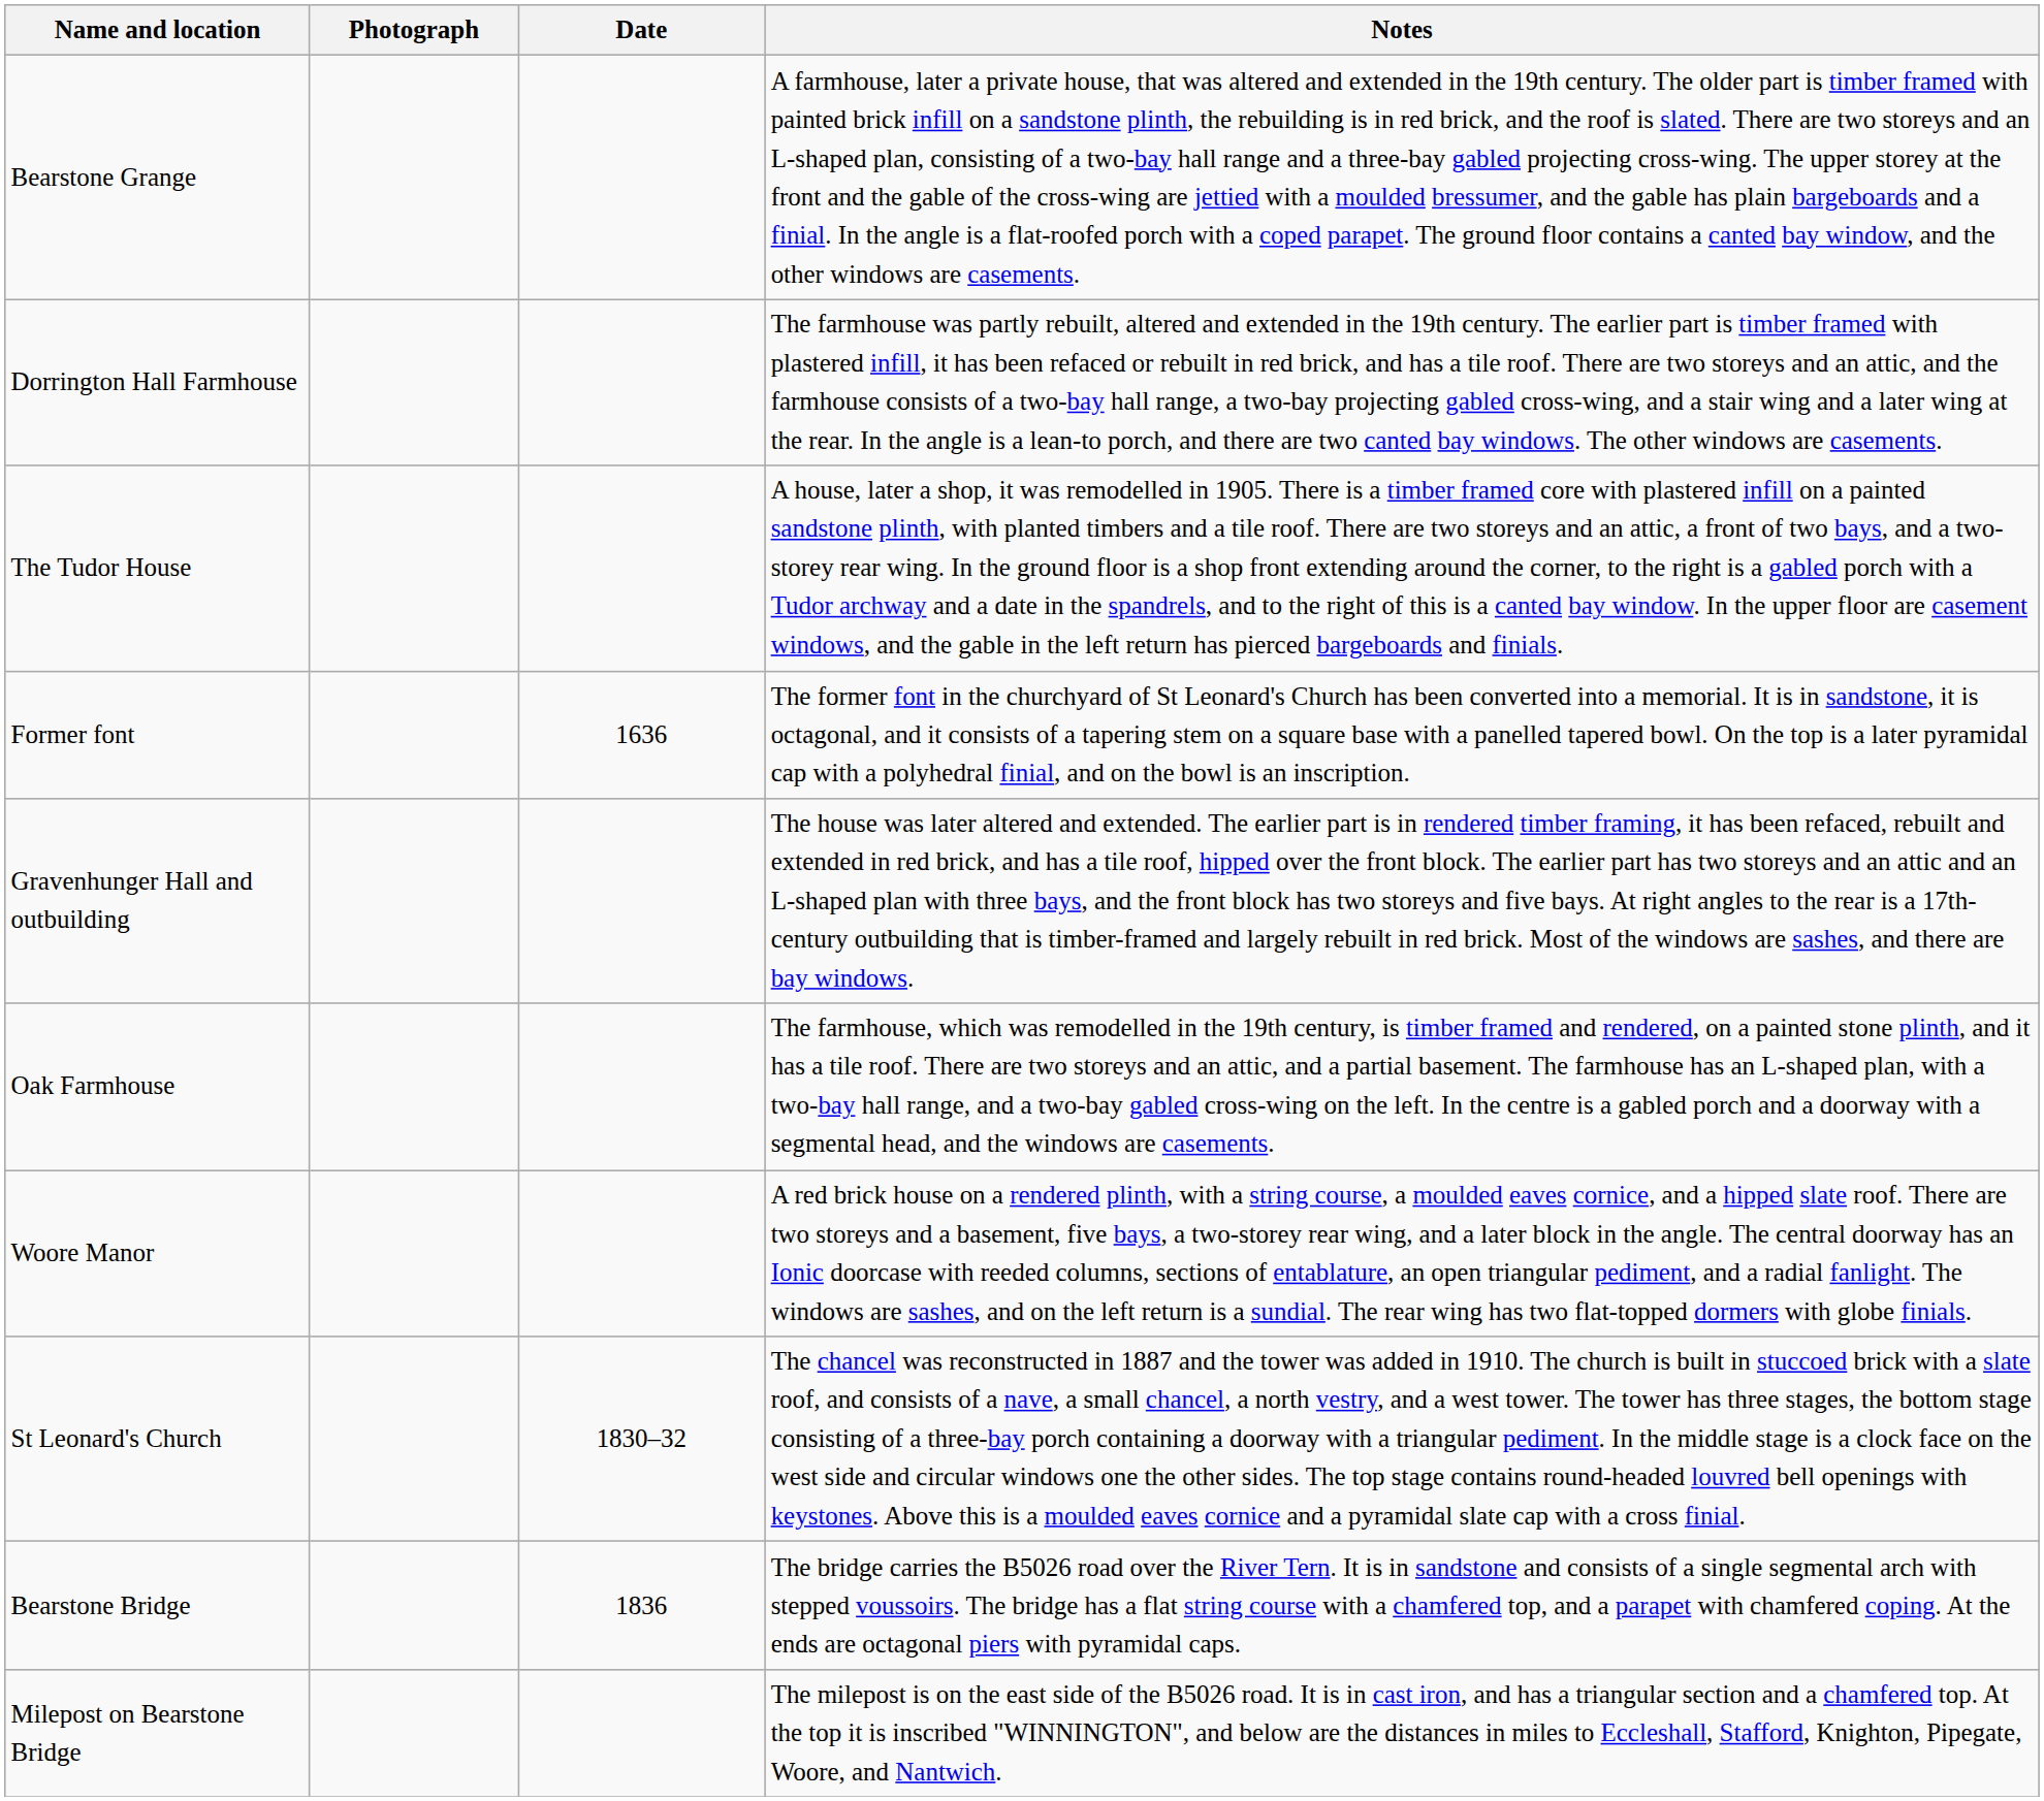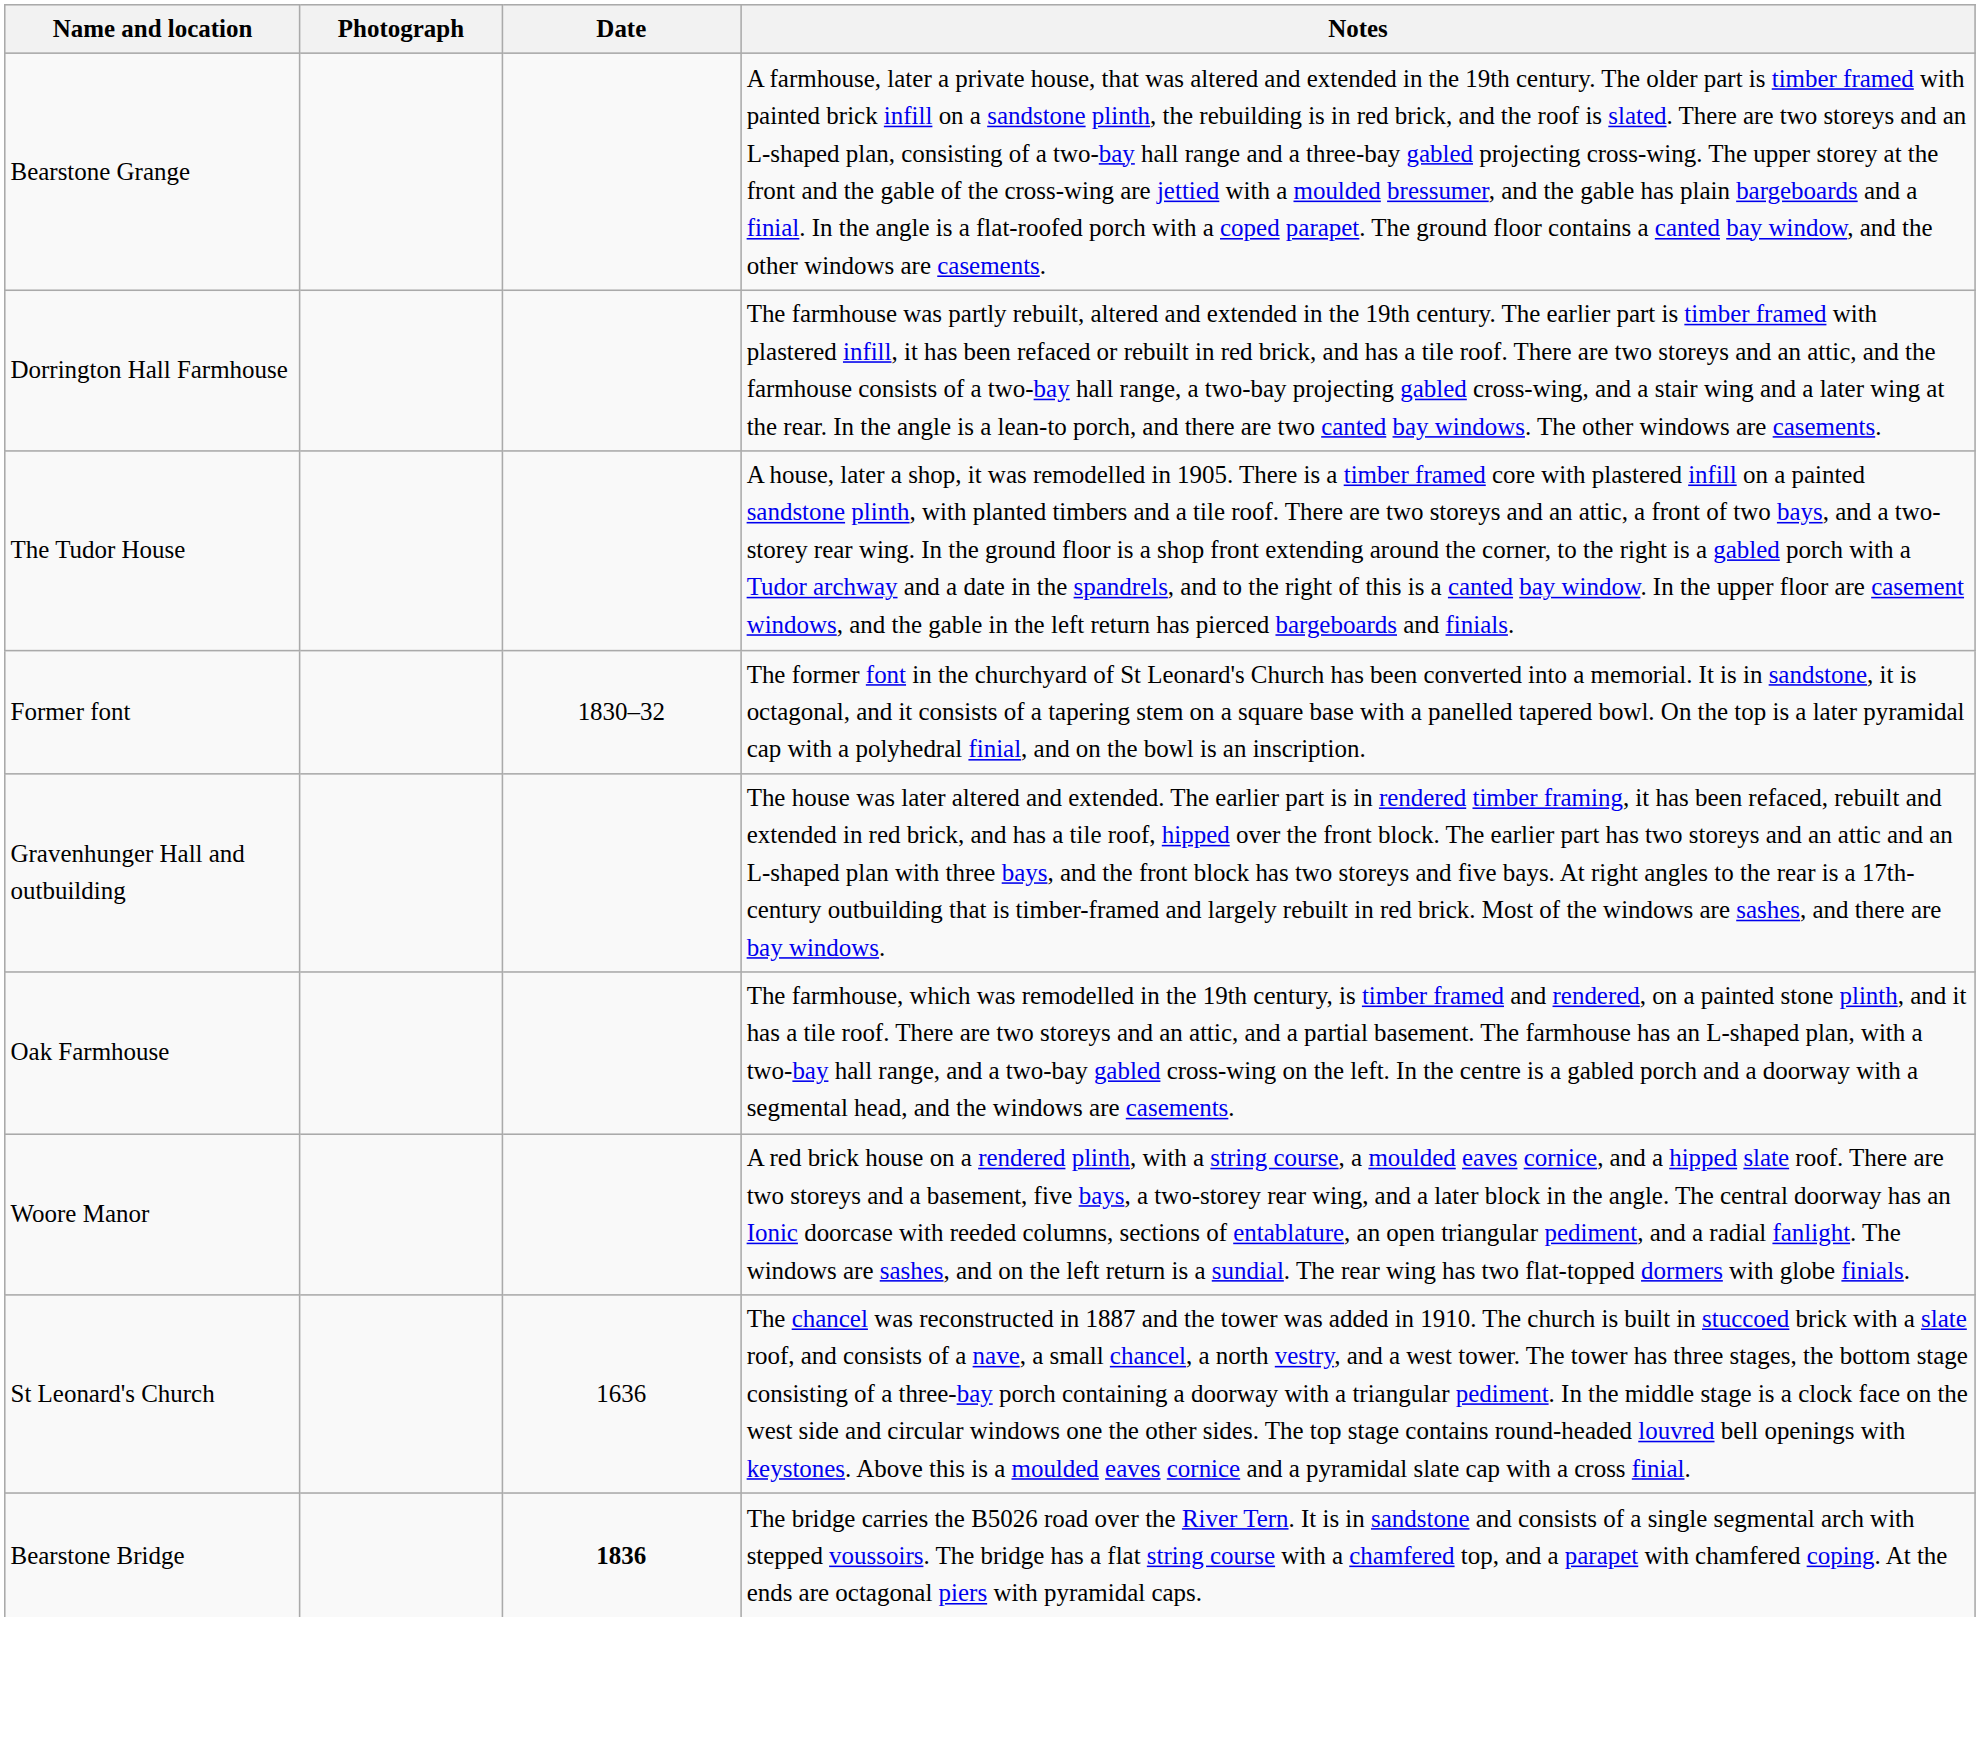Former font | Date: 1636 -> 1830–32
St Leonard's Church | Date: 1830–32 -> 1636
Bearstone Bridge | Date: normal -> bold
- row: Milepost on Bearstone Bridge | The milepost is on the east side of the B5026 road. It is in cast iron, and has a triangular section and a chamfered top. At the top it is inscribed "WINNINGTON", and below are the distances in miles to Eccleshall, Stafford, Knighton, Pipegate, Woore, and Nantwich.
